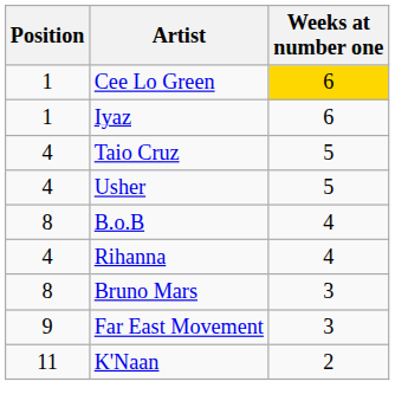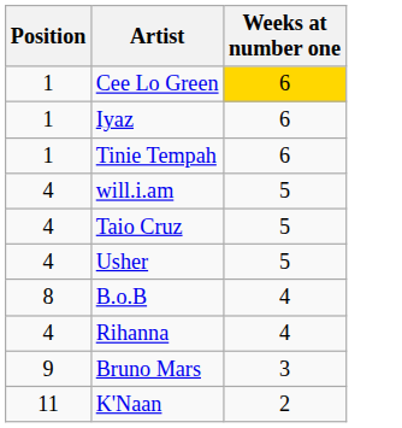+ row: 1 | Tinie Tempah | 6
+ row: 4 | will.i.am | 5
Bruno Mars | Position: 8 -> 9
- row: 9 | Far East Movement | 3
